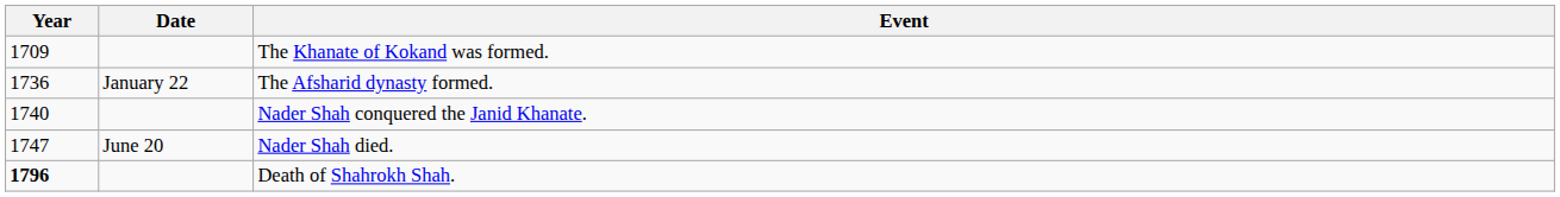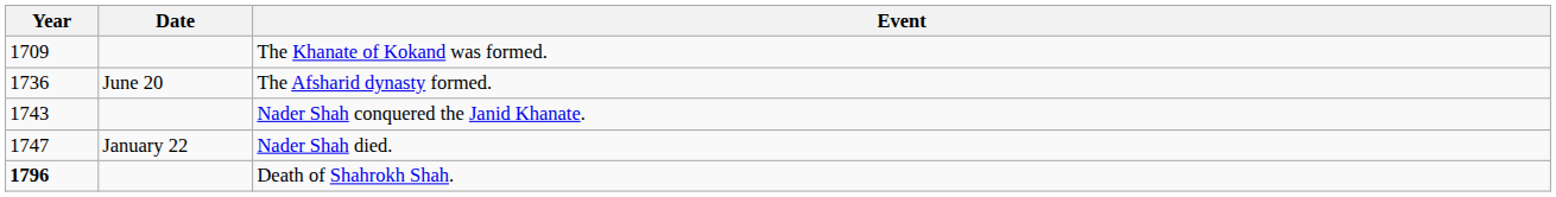The Afsharid dynasty formed. | Date: January 22 -> June 20
Nader Shah conquered the Janid Khanate. | Year: 1740 -> 1743
Nader Shah died. | Date: June 20 -> January 22
